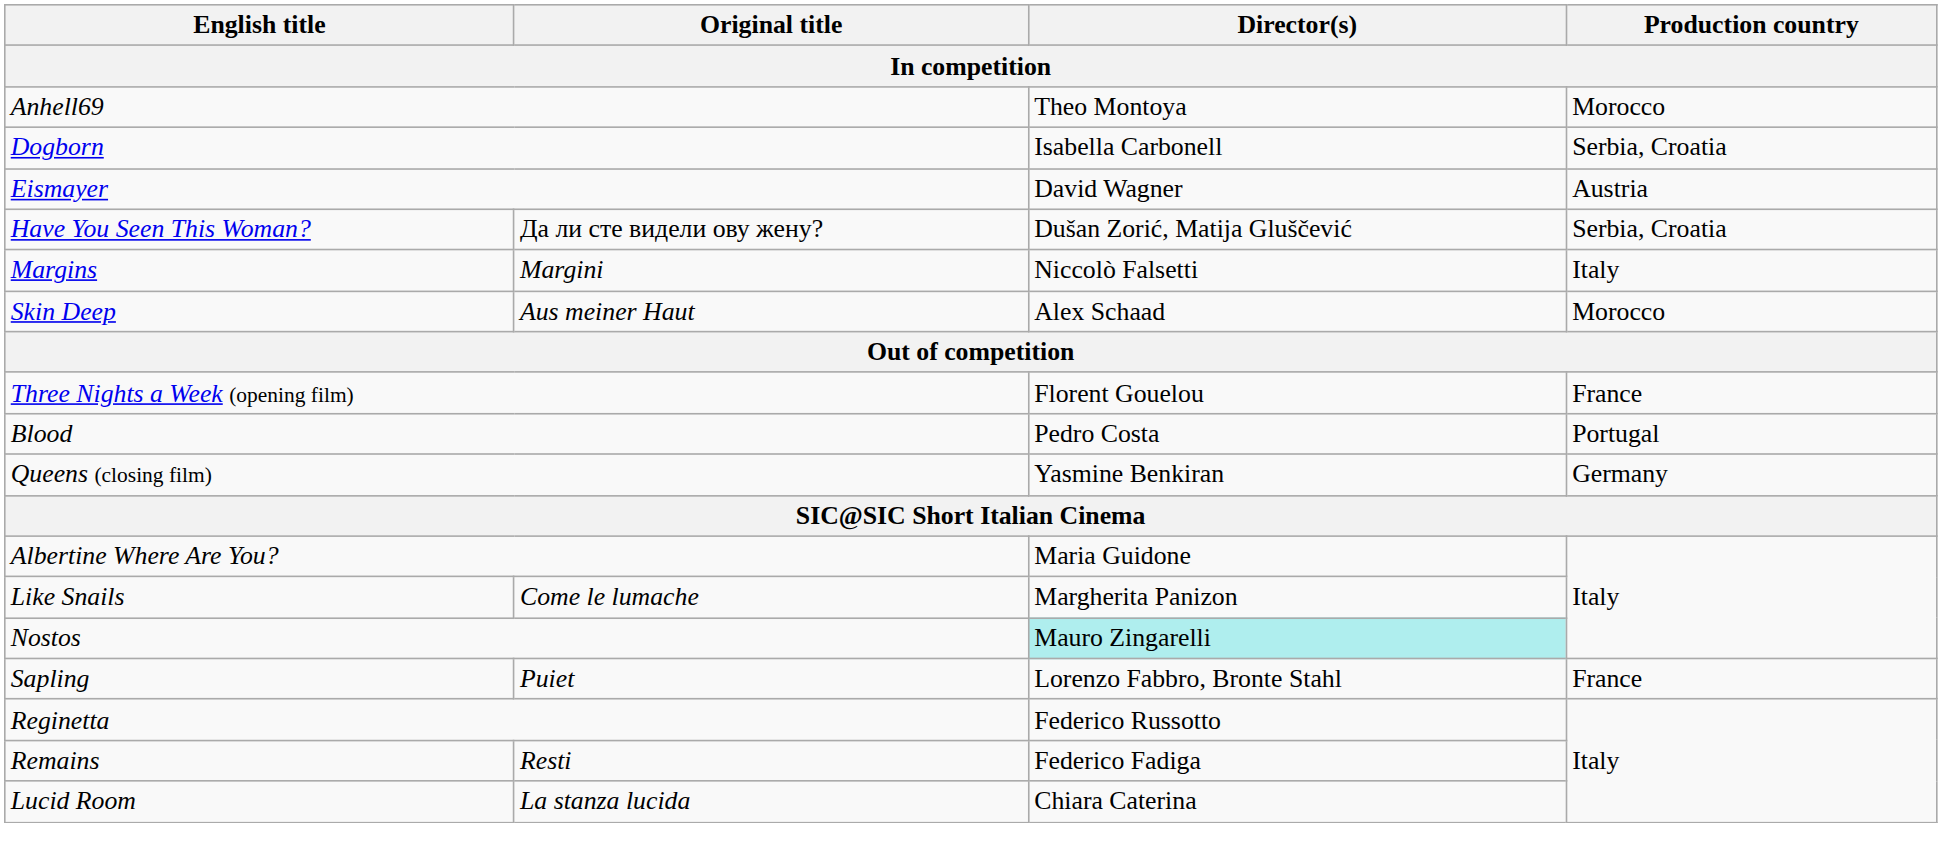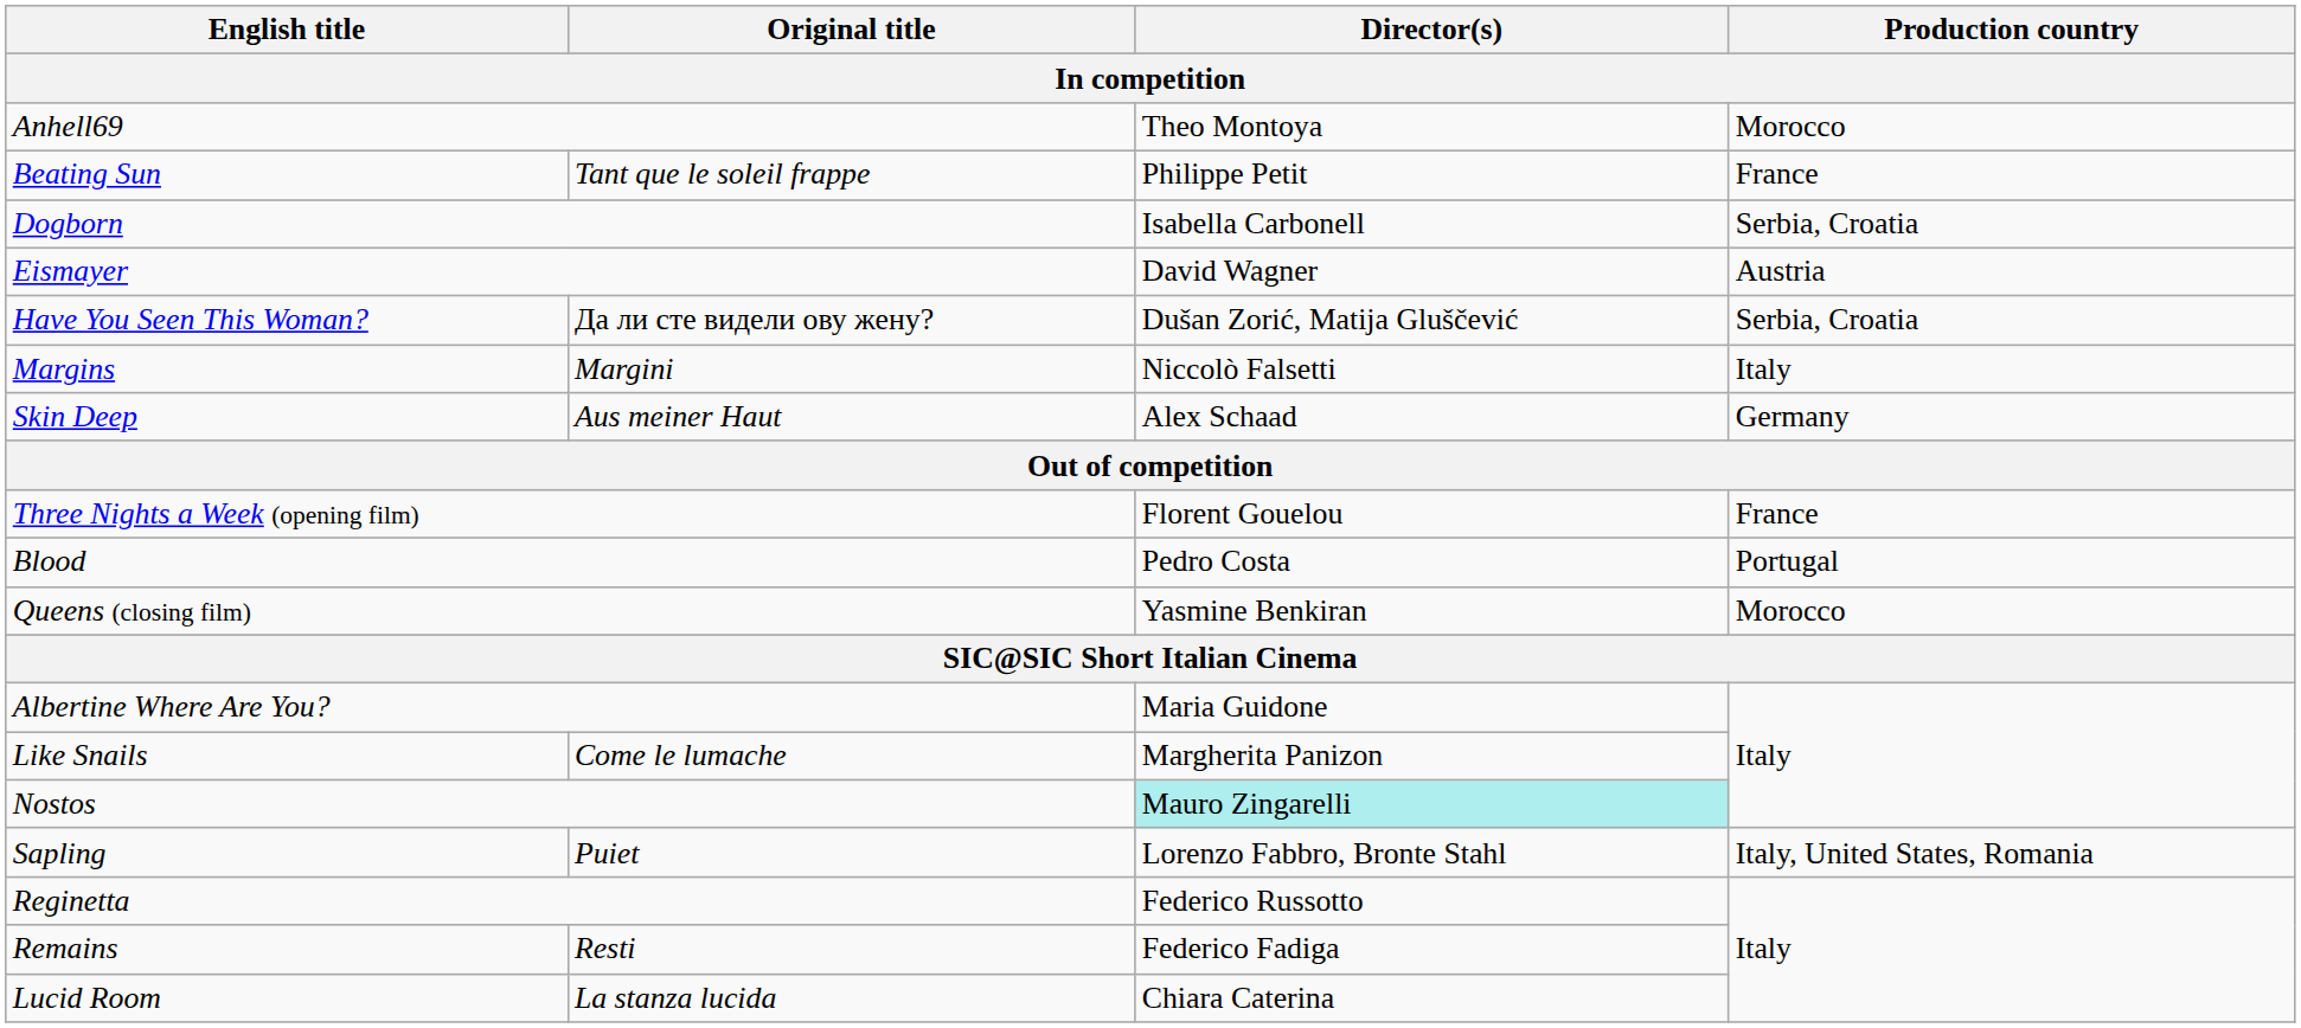+ row: Beating Sun | Tant que le soleil frappe | Philippe Petit | France
Skin Deep | Production country: Morocco -> Germany
Queens (closing film) | Production country: Germany -> Morocco
Sapling | Production country: France -> Italy, United States, Romania
